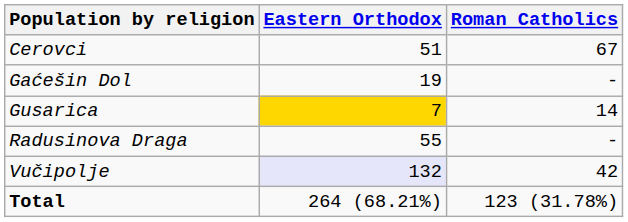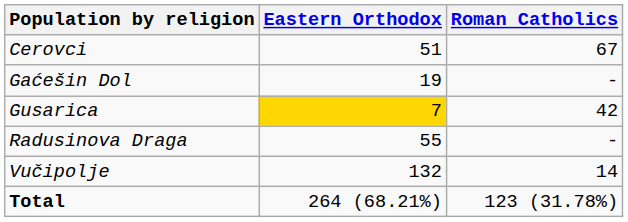Gusarica | Roman Catholics: 14 -> 42
Vučipolje | Eastern Orthodox: lavender background -> no background
Vučipolje | Roman Catholics: 42 -> 14
